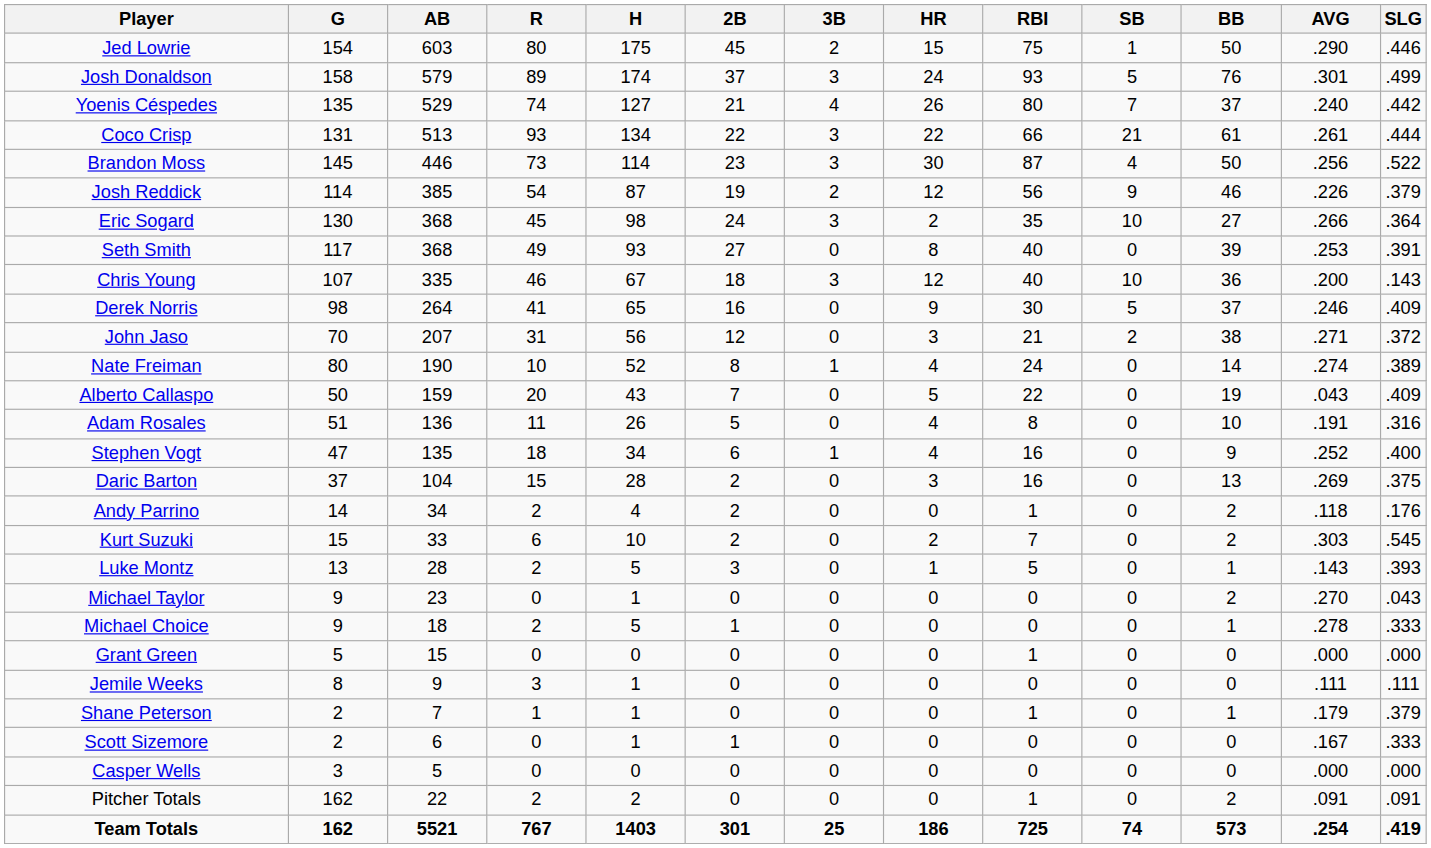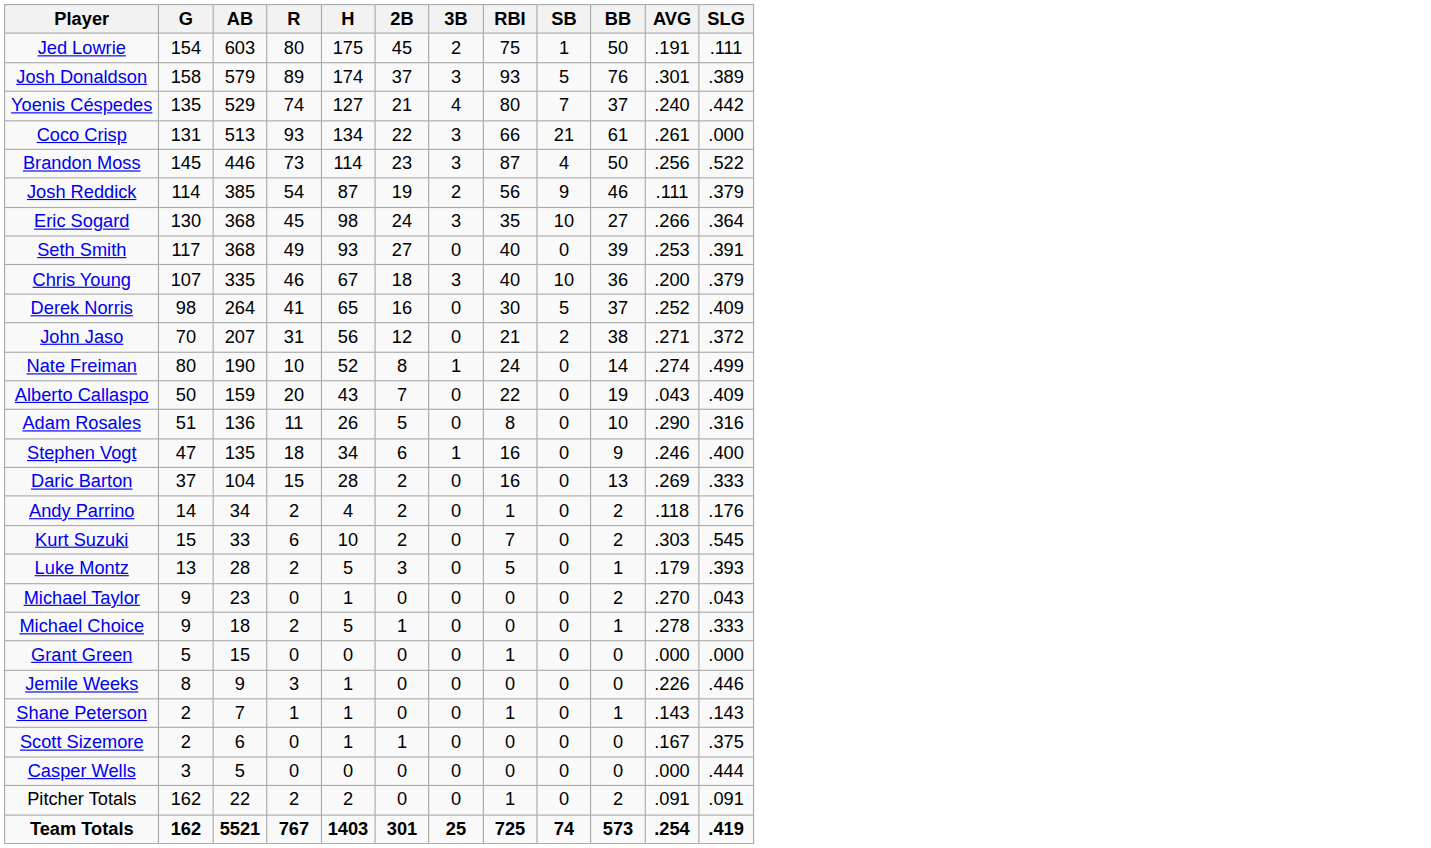- column: HR | 15 | 24 | 26 | 22 | 30 | 12 | 2 | 8 | 12 | 9 | 3 | 4 | 5 | 4 | 4 | 3 | 0 | 2 | 1 | 0 | 0 | 0 | 0 | 0 | 0 | 0 | 0 | 186
Jed Lowrie | AVG: .290 -> .191
Jed Lowrie | SLG: .446 -> .111
Josh Donaldson | SLG: .499 -> .389
Coco Crisp | SLG: .444 -> .000
Josh Reddick | AVG: .226 -> .111
Chris Young | SLG: .143 -> .379
Derek Norris | AVG: .246 -> .252
Nate Freiman | SLG: .389 -> .499
Adam Rosales | AVG: .191 -> .290
Stephen Vogt | AVG: .252 -> .246
Daric Barton | SLG: .375 -> .333
Luke Montz | AVG: .143 -> .179
Jemile Weeks | AVG: .111 -> .226
Jemile Weeks | SLG: .111 -> .446
Shane Peterson | AVG: .179 -> .143
Shane Peterson | SLG: .379 -> .143
Scott Sizemore | SLG: .333 -> .375
Casper Wells | SLG: .000 -> .444
